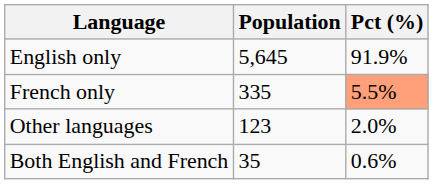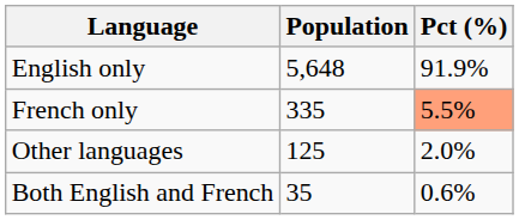English only | Population: 5,645 -> 5,648
Other languages | Population: 123 -> 125
